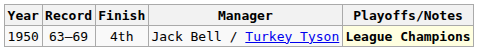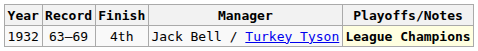4th | Year: 1950 -> 1932
